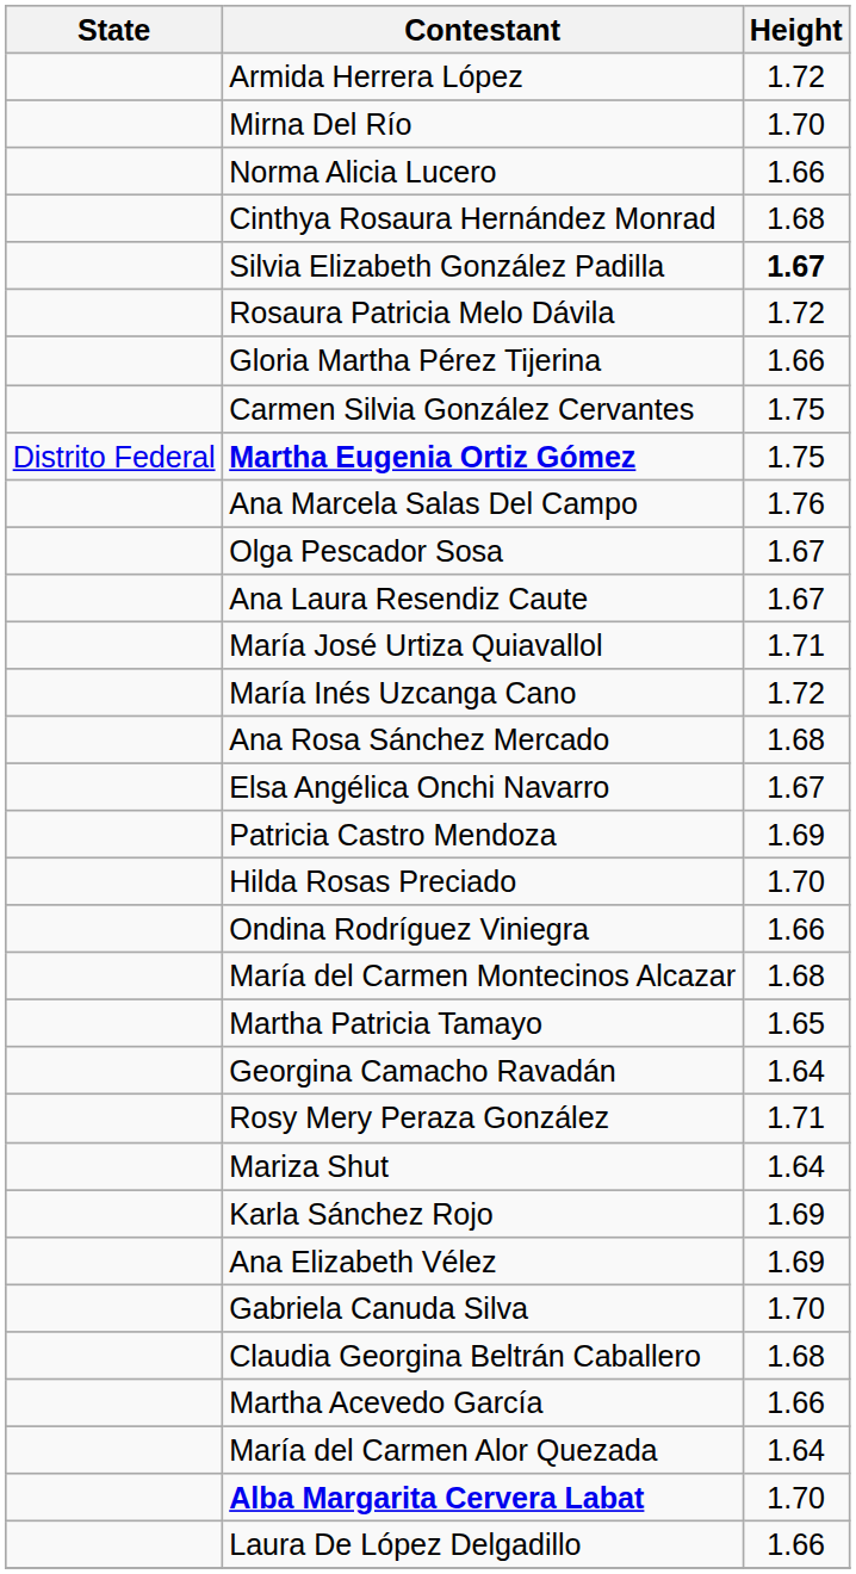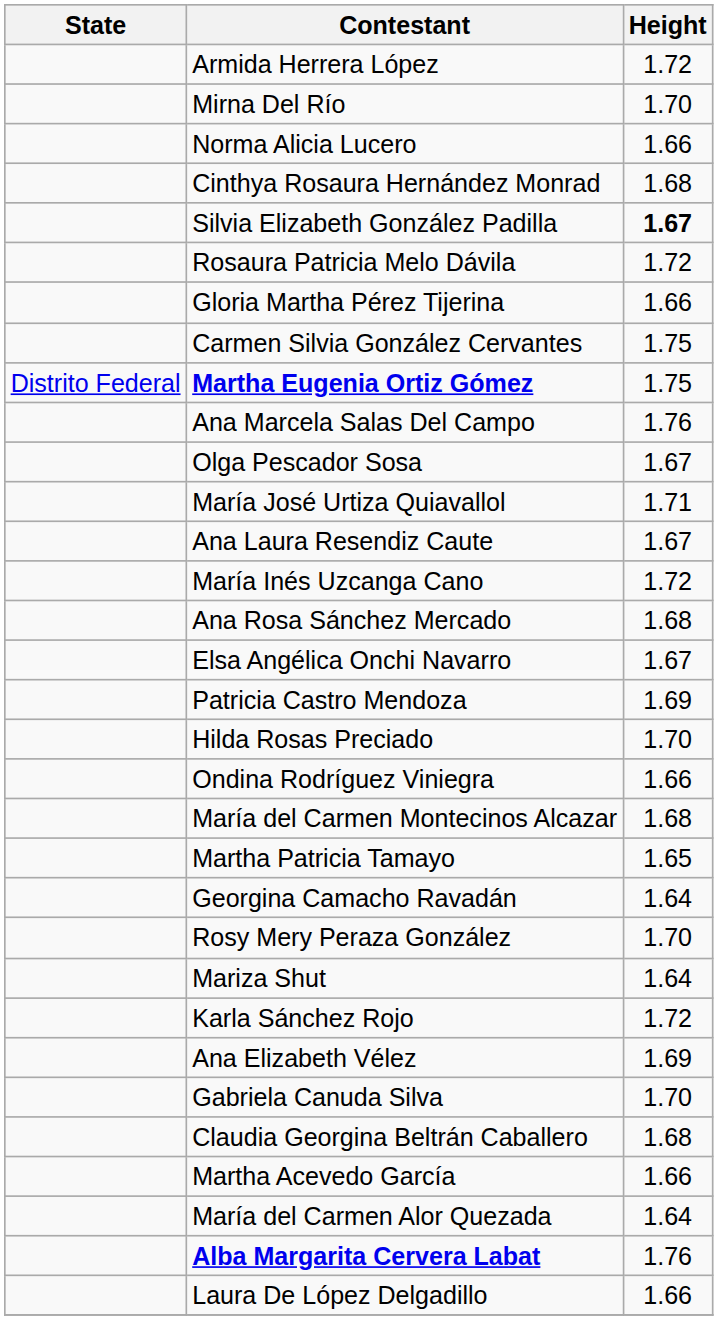rows swapped: María José Urtiza Quiavallol <-> Ana Laura Resendiz Caute
Rosy Mery Peraza González | Height: 1.71 -> 1.70
Karla Sánchez Rojo | Height: 1.69 -> 1.72
Alba Margarita Cervera Labat | Height: 1.70 -> 1.76
